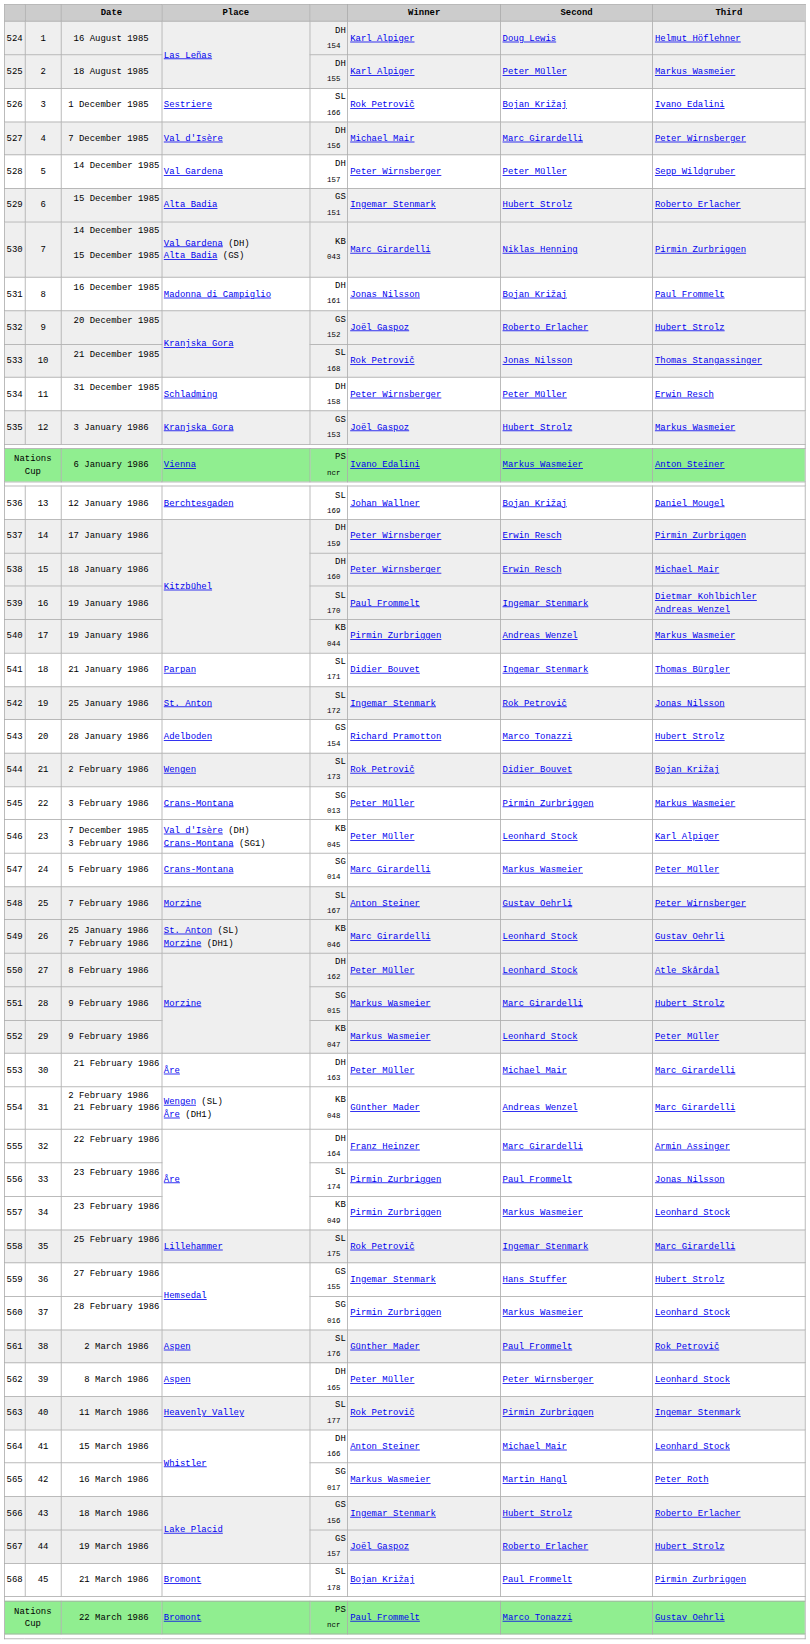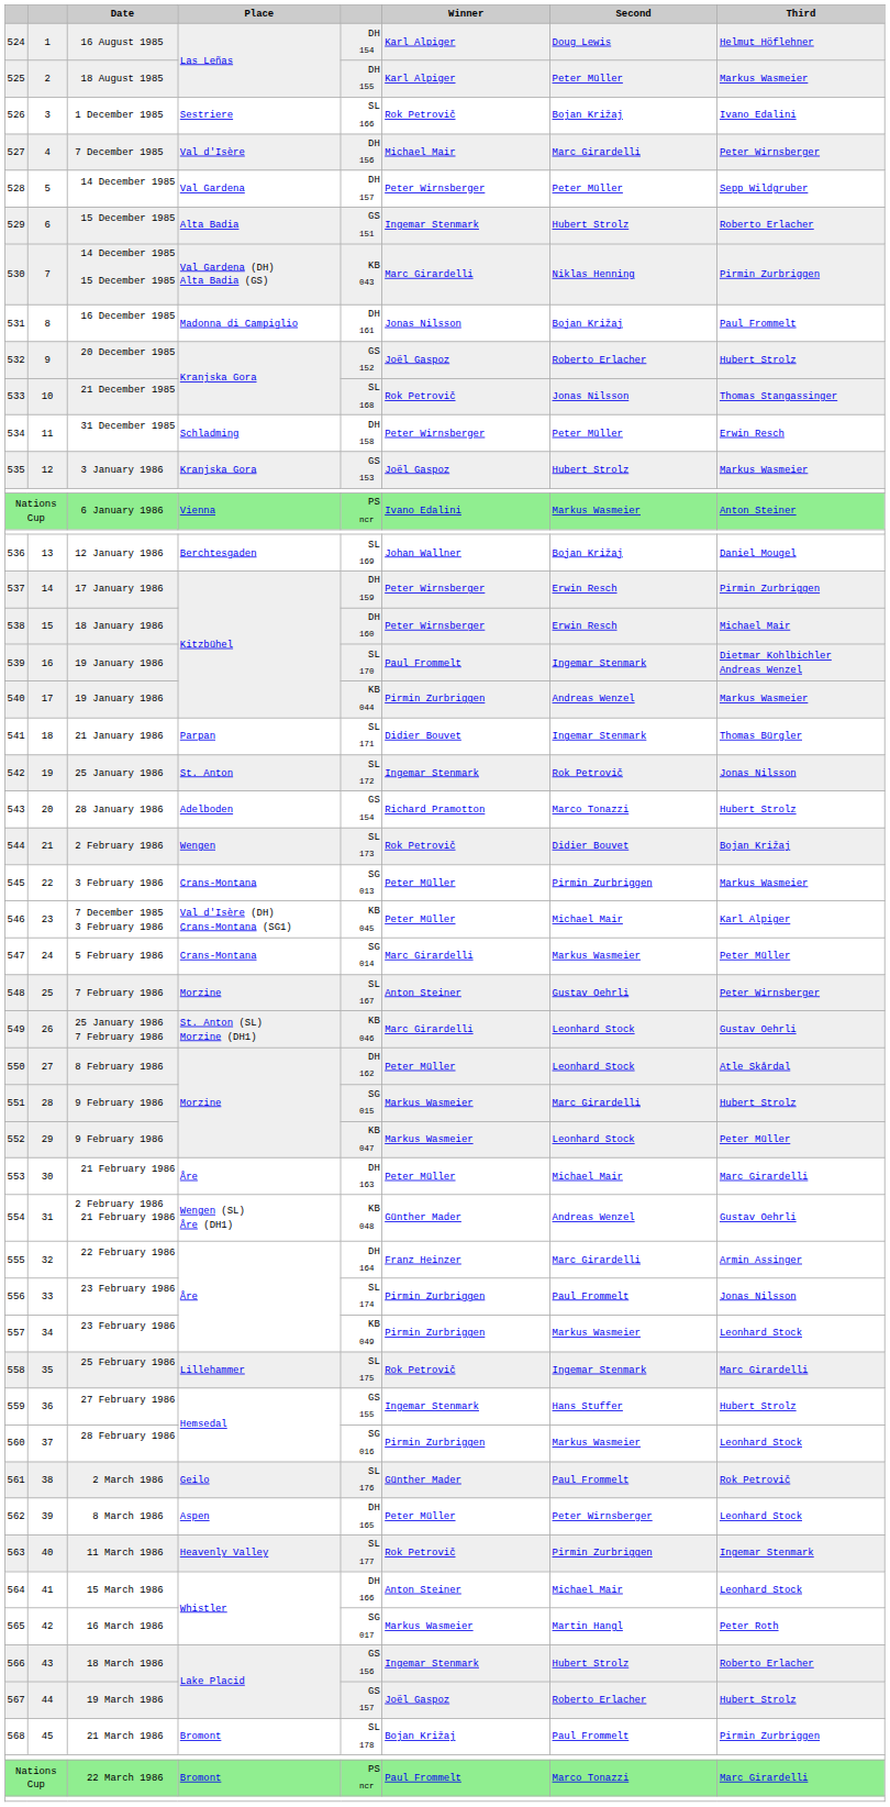546 | Second: Leonhard Stock -> Michael Mair
554 | Third: Marc Girardelli -> Gustav Oehrli
561 | Place: Aspen -> Geilo
Nations Cup / 22 March 1986 | Third: Gustav Oehrli -> Marc Girardelli
